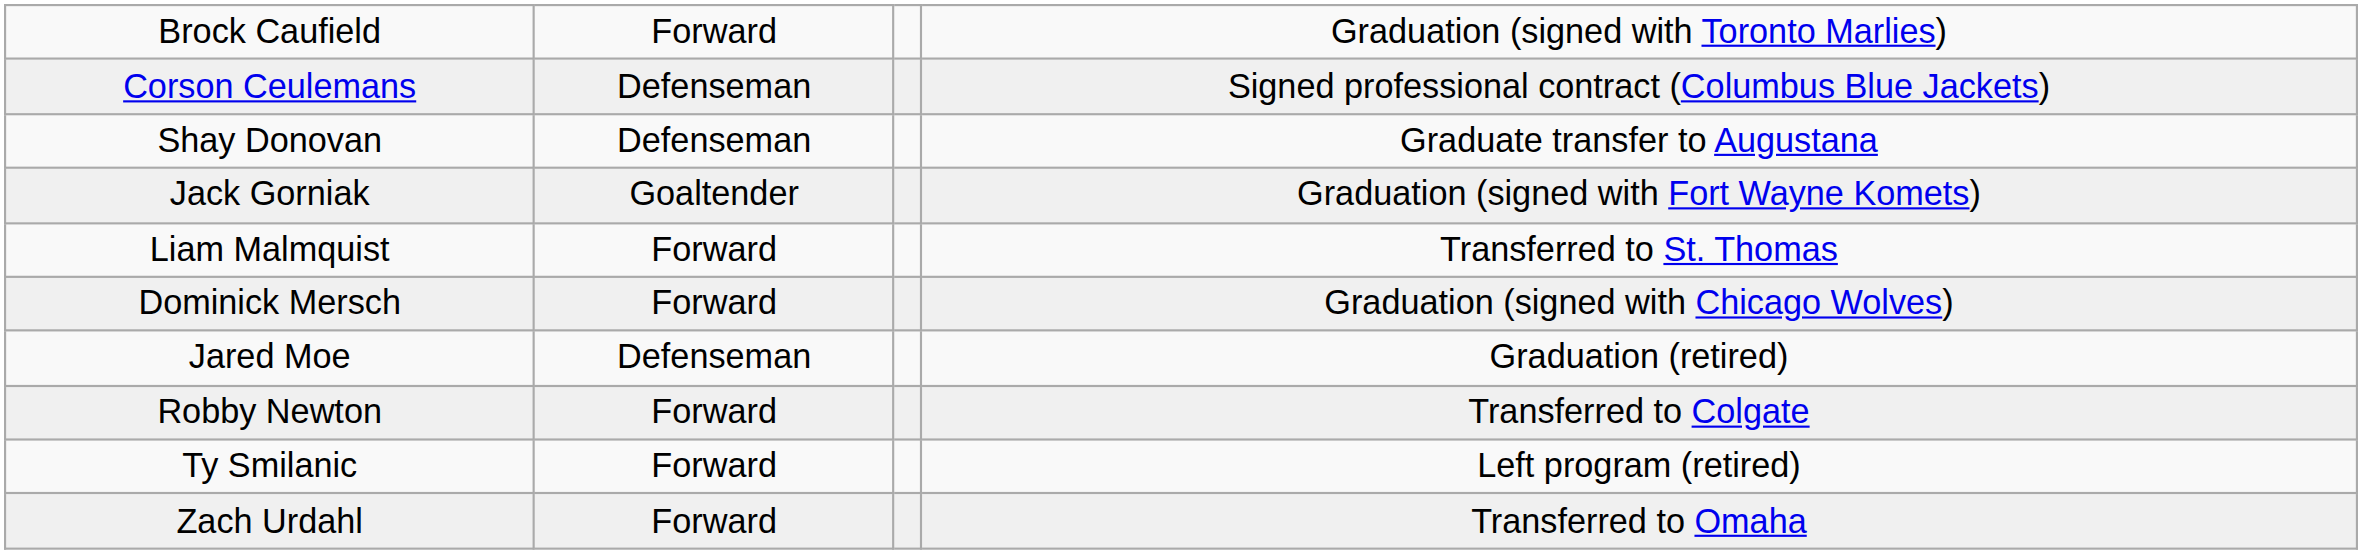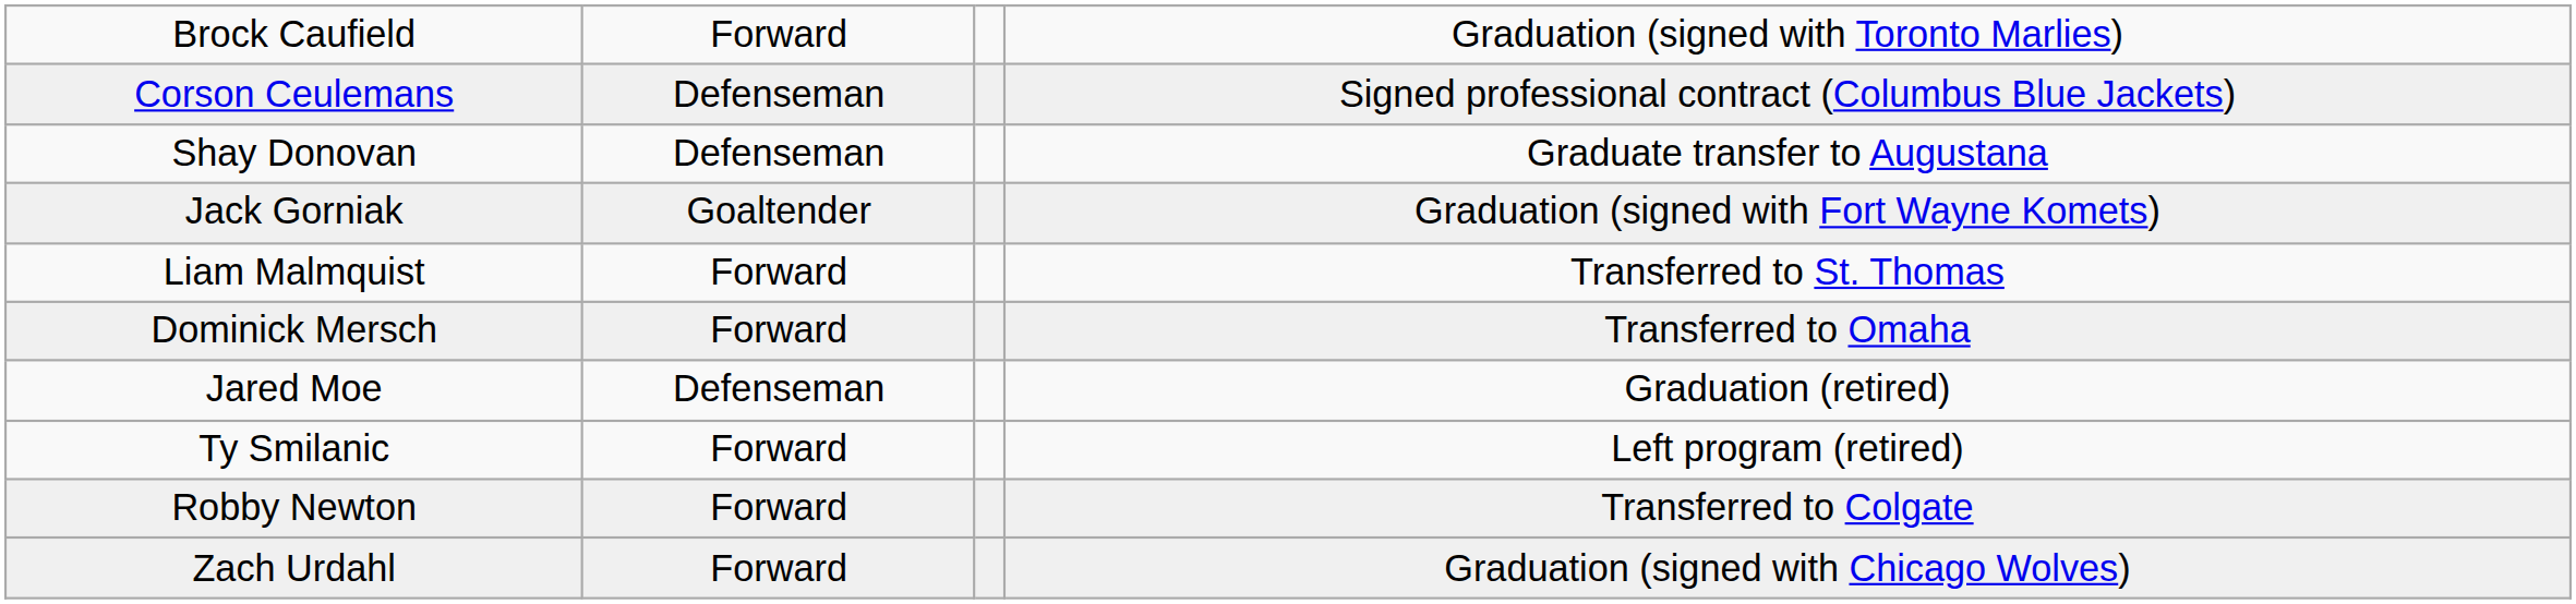Dominick Mersch | column 4: Graduation (signed with Chicago Wolves) -> Transferred to Omaha
rows swapped: Robby Newton <-> Ty Smilanic
Zach Urdahl | column 4: Transferred to Omaha -> Graduation (signed with Chicago Wolves)
